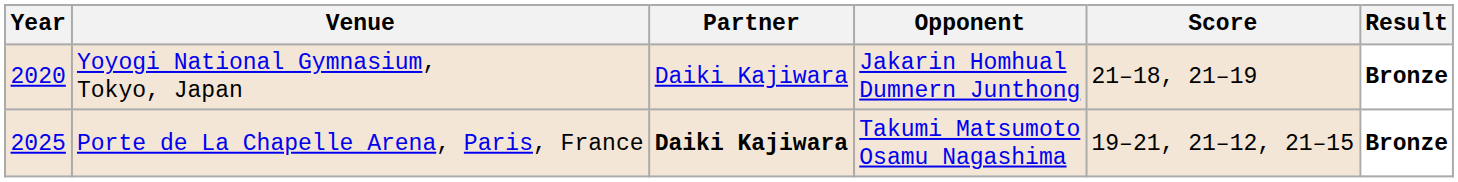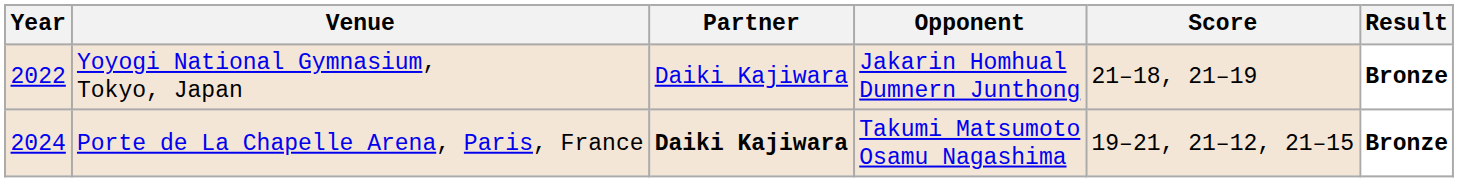Yoyogi National Gymnasium, Tokyo, Japan | Year: 2020 -> 2022
Porte de La Chapelle Arena, Paris, France | Year: 2025 -> 2024
